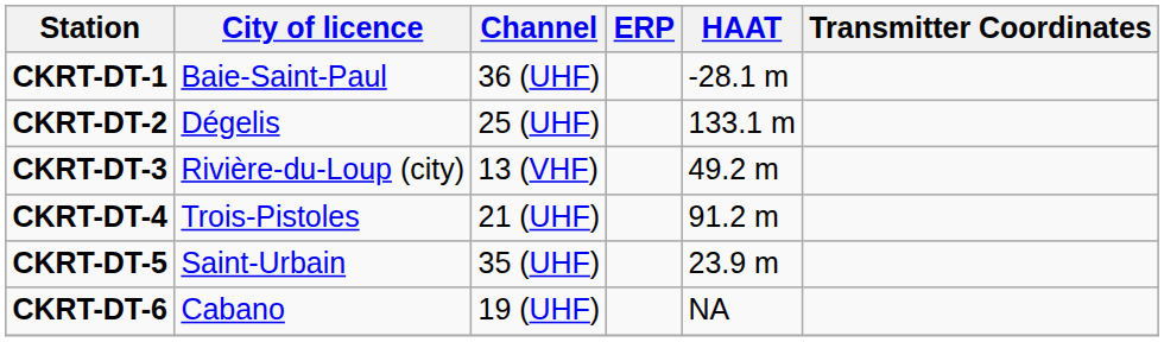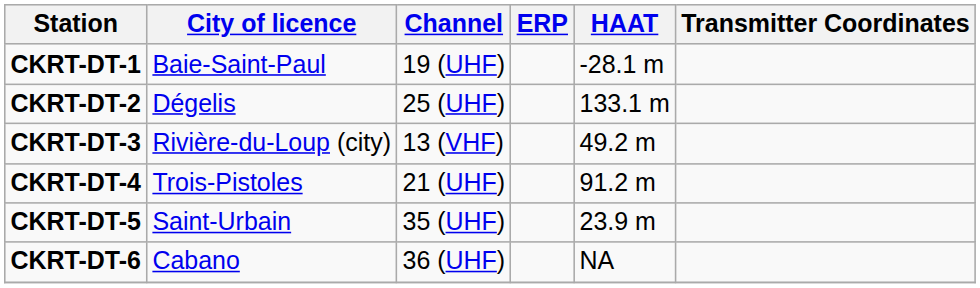CKRT-DT-1 | Channel: 36 (UHF) -> 19 (UHF)
CKRT-DT-6 | Channel: 19 (UHF) -> 36 (UHF)
